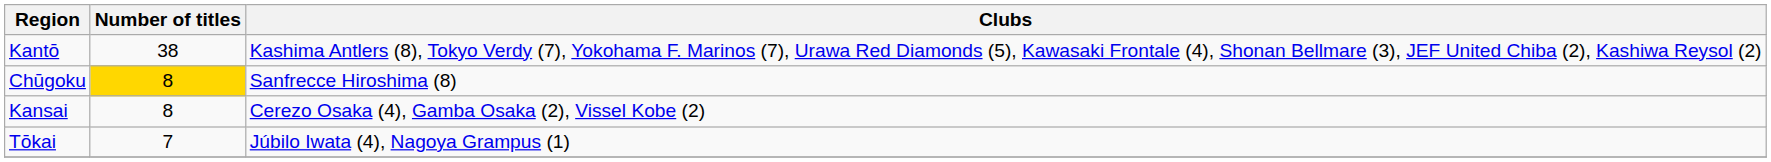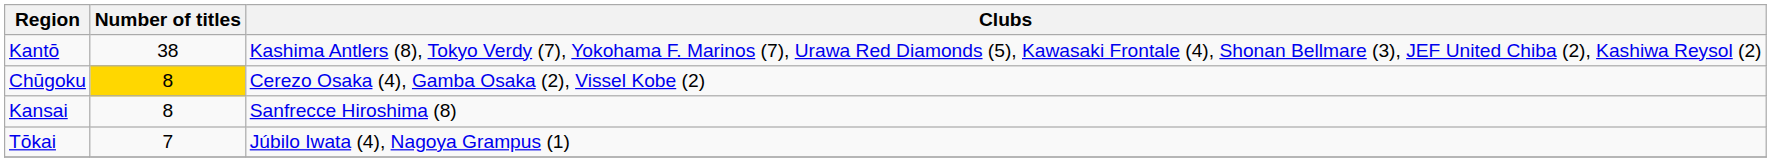Chūgoku | Clubs: Sanfrecce Hiroshima (8) -> Cerezo Osaka (4), Gamba Osaka (2), Vissel Kobe (2)
Kansai | Clubs: Cerezo Osaka (4), Gamba Osaka (2), Vissel Kobe (2) -> Sanfrecce Hiroshima (8)
